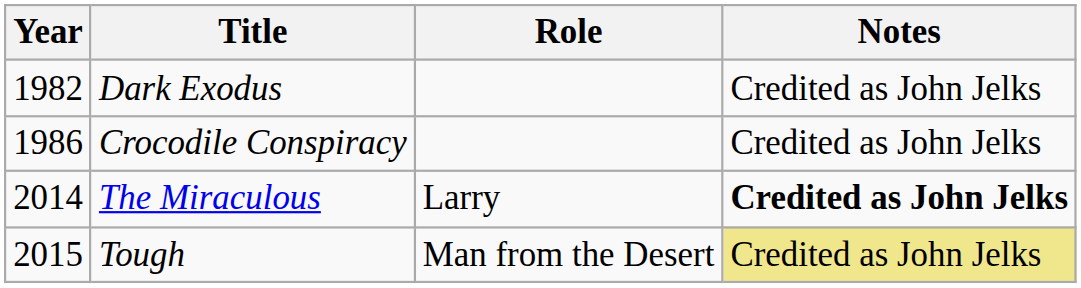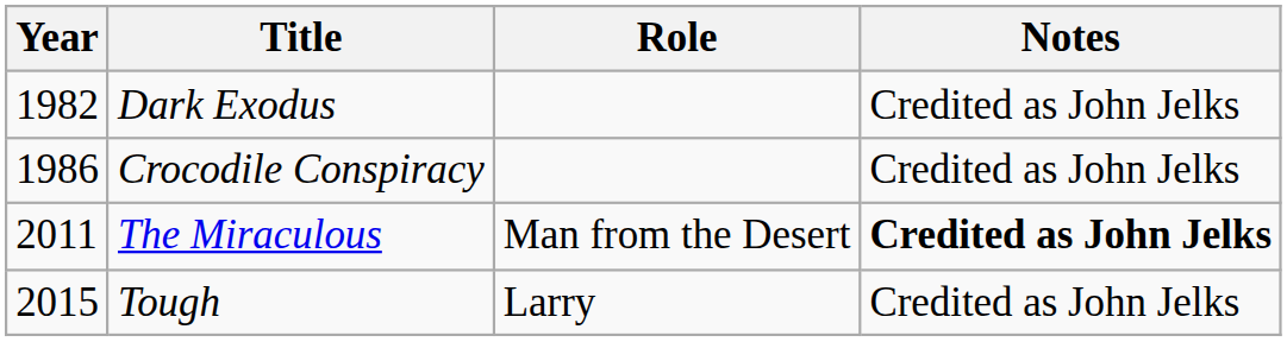The Miraculous | Year: 2014 -> 2011
The Miraculous | Role: Larry -> Man from the Desert
Tough | Role: Man from the Desert -> Larry
Tough | Notes: khaki background -> no background
